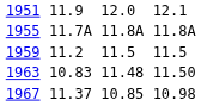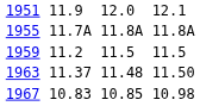1963 | column 3: 10.83 -> 11.37
1967 | column 3: 11.37 -> 10.83
